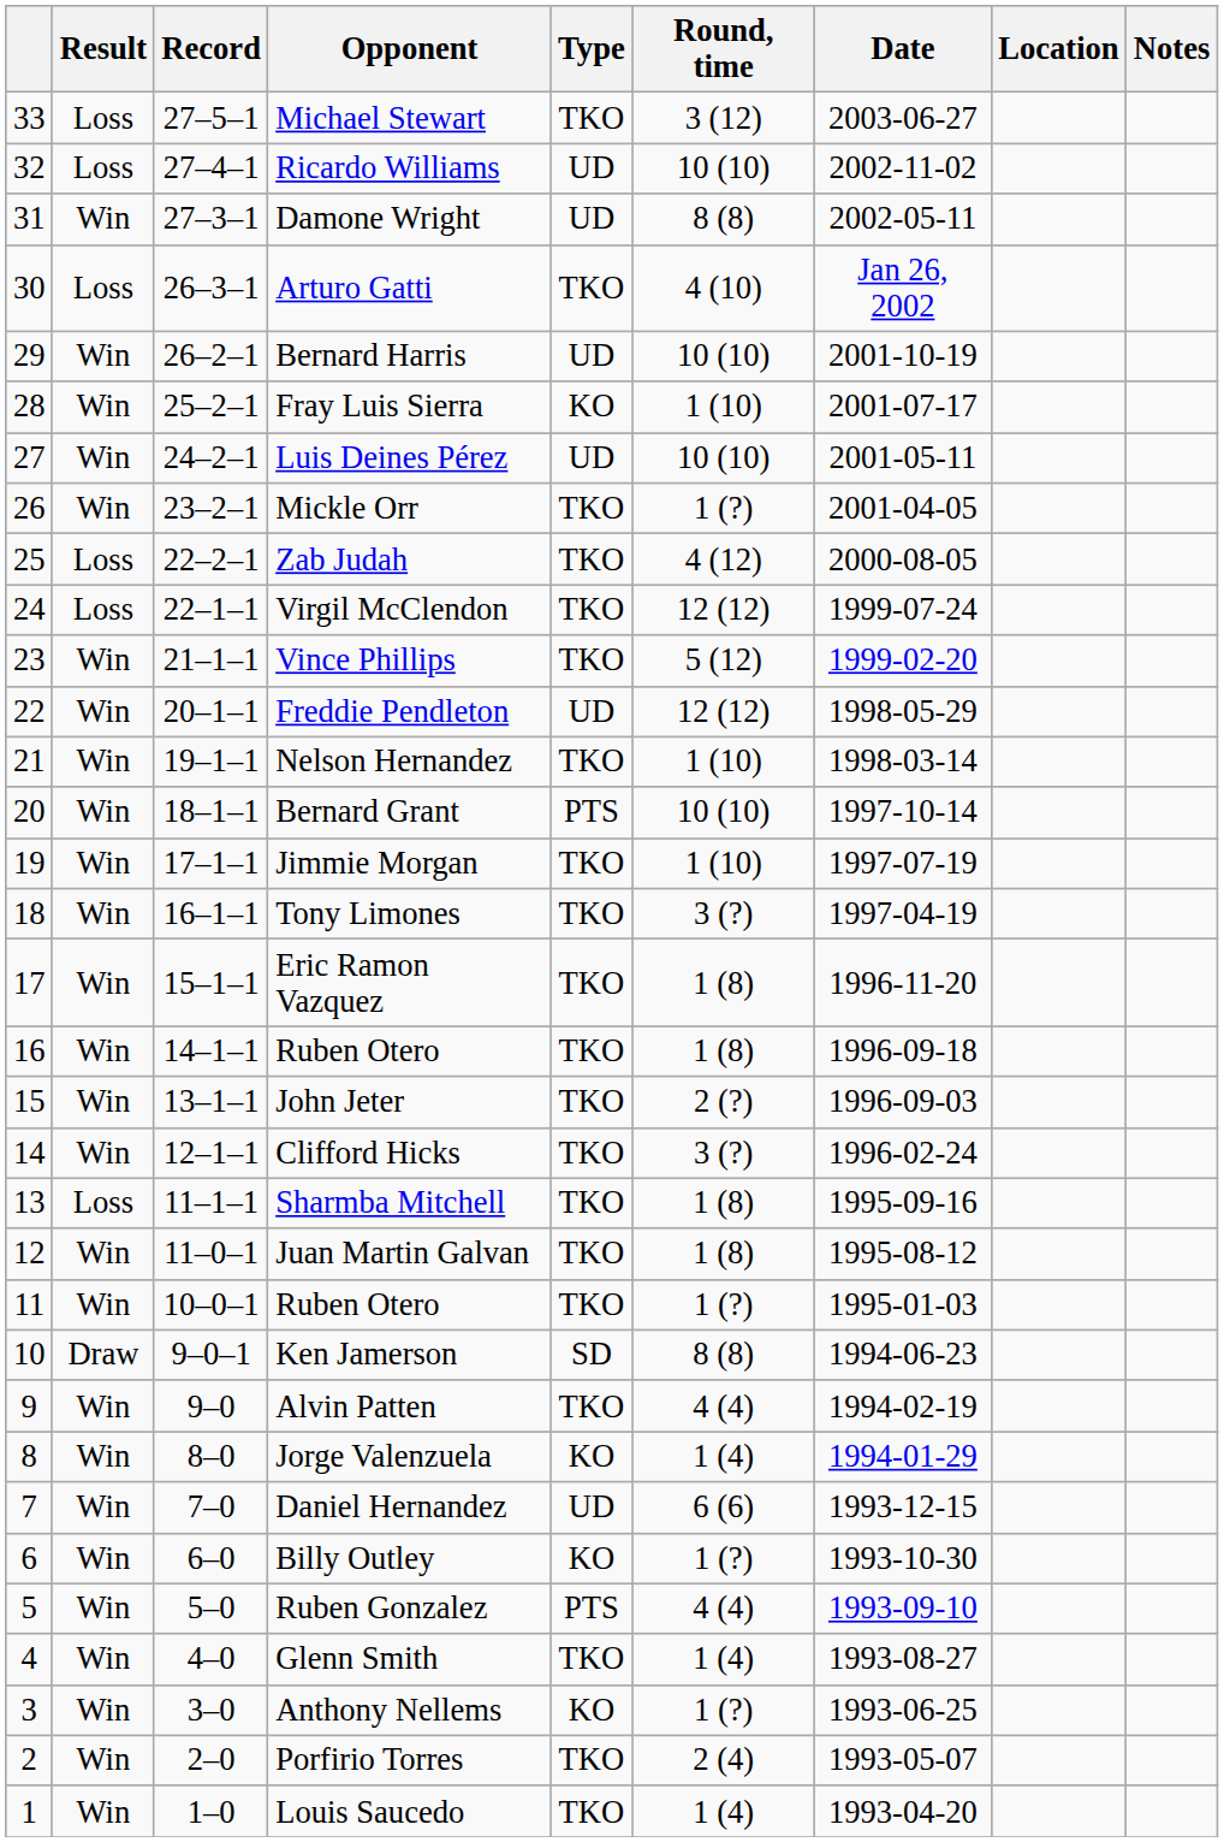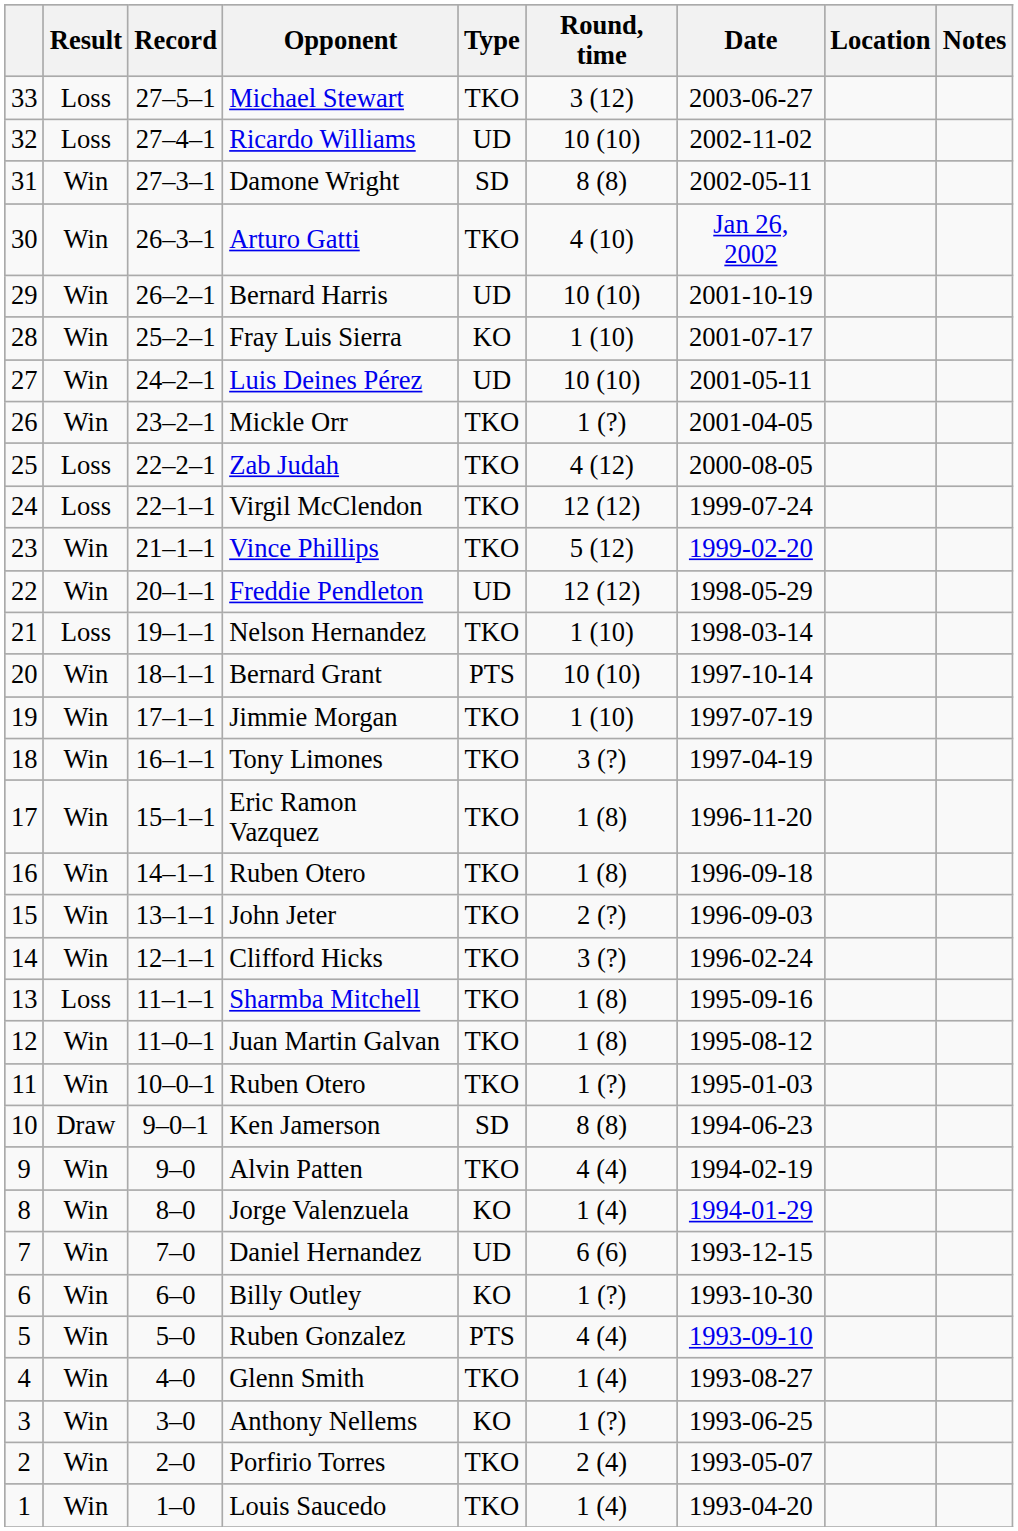Damone Wright | Type: UD -> SD
Arturo Gatti | Result: Loss -> Win
Nelson Hernandez | Result: Win -> Loss
